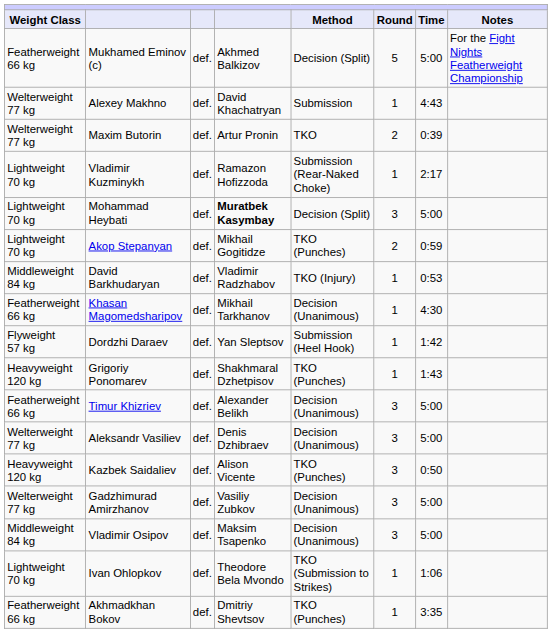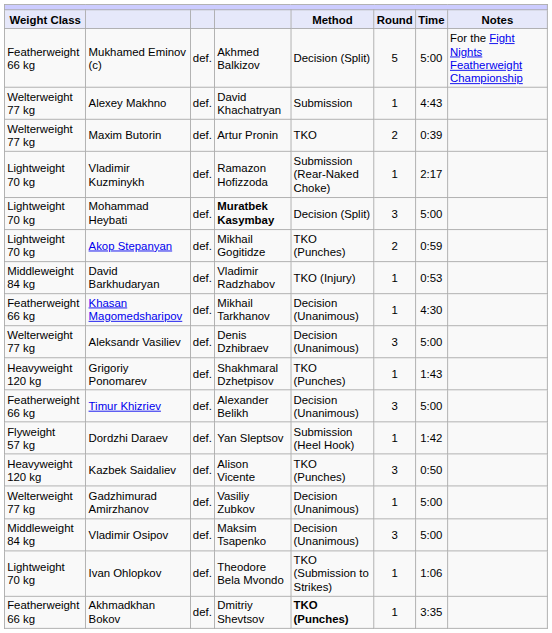rows swapped: Dordzhi Daraev <-> Aleksandr Vasiliev
Gadzhimurad Amirzhanov | Round: 3 -> 1
Akhmadkhan Bokov | Method: normal -> bold
